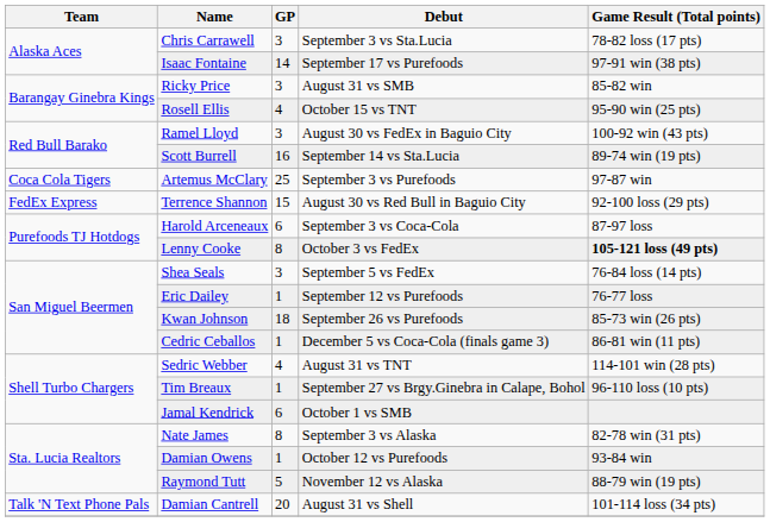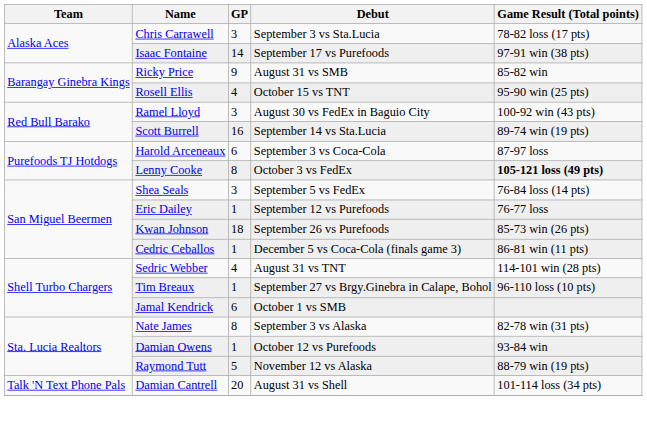Ricky Price | GP: 3 -> 9
- row: Coca Cola Tigers | Artemus McClary | 25 | September 3 vs Purefoods | 97-87 win
- row: FedEx Express | Terrence Shannon | 15 | August 30 vs Red Bull in Baguio City | 92-100 loss (29 pts)
